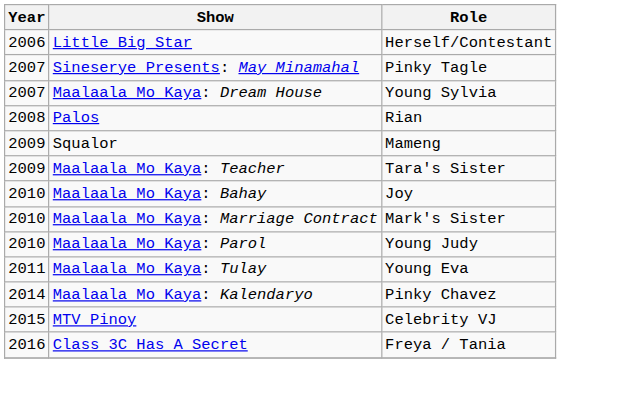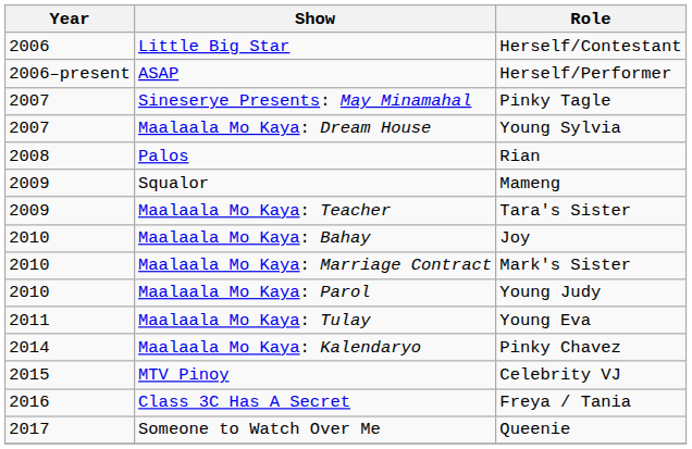+ row: 2006–present | ASAP | Herself/Performer
+ row: 2017 | Someone to Watch Over Me | Queenie
